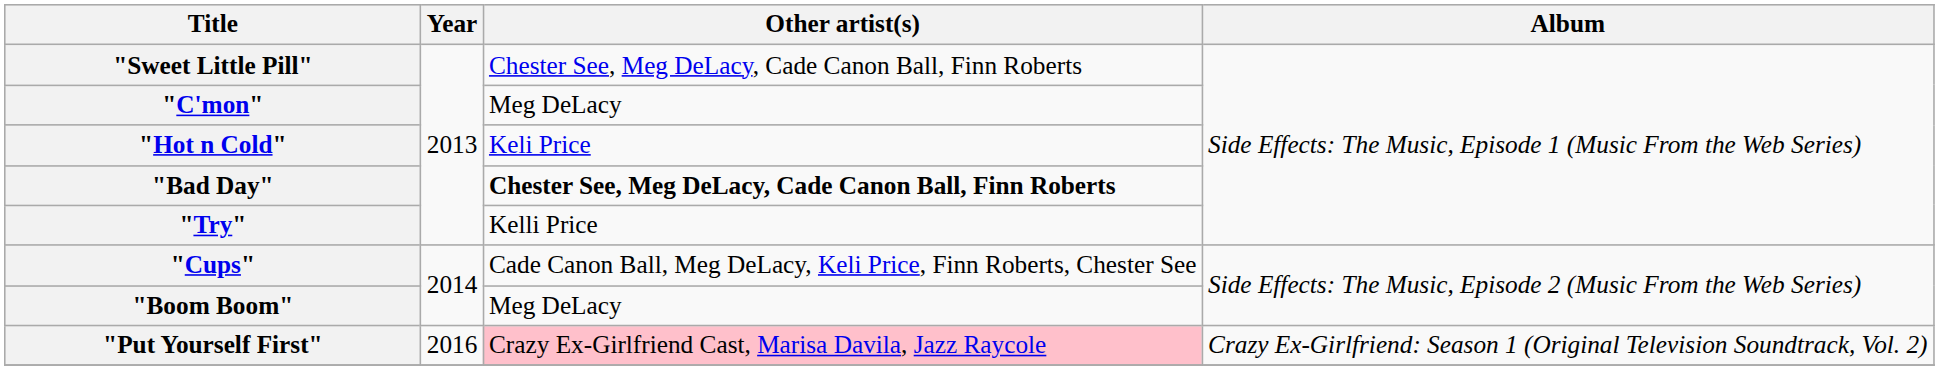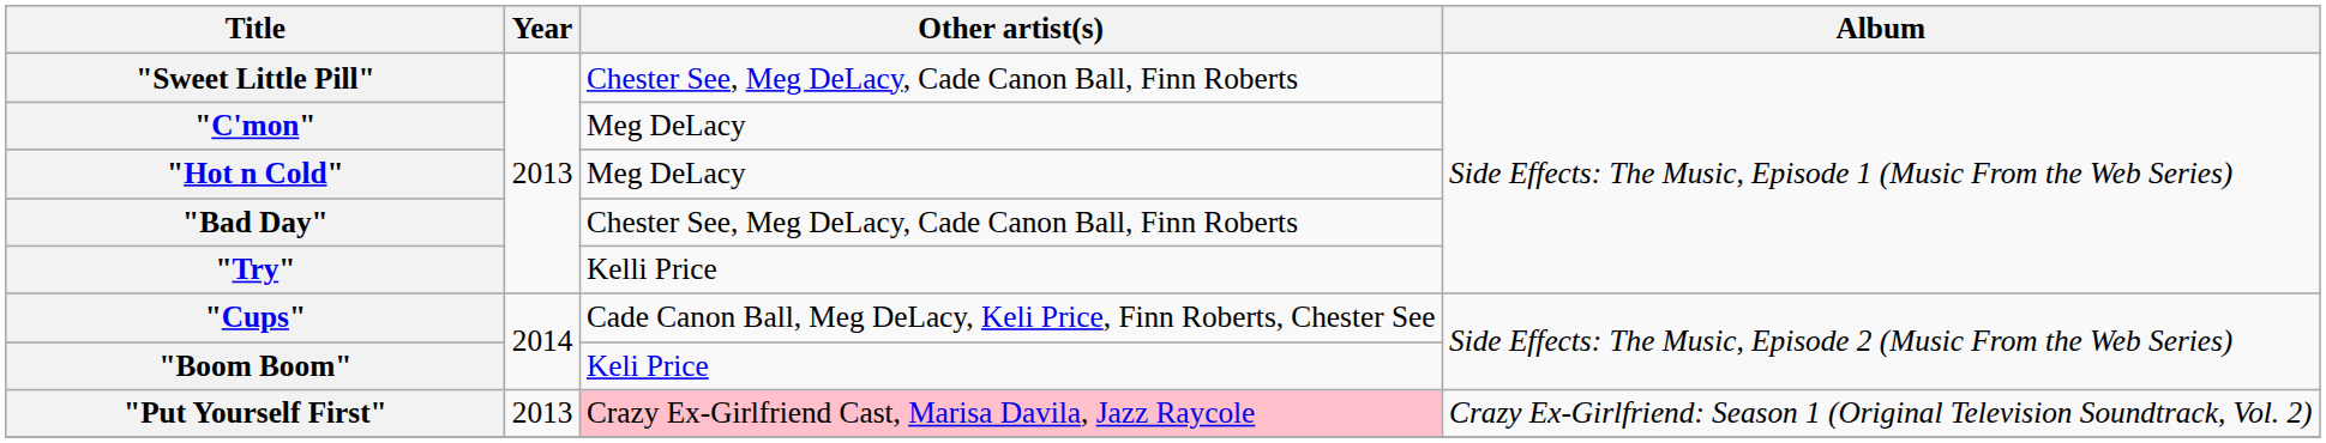"Hot n Cold" | Other artist(s): Keli Price -> Meg DeLacy
"Bad Day" | Other artist(s): bold -> normal
"Boom Boom" | Other artist(s): Meg DeLacy -> Keli Price
"Put Yourself First" | Year: 2016 -> 2013
